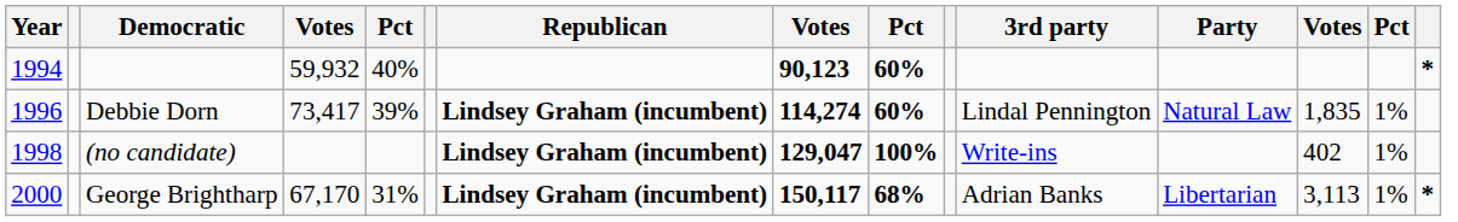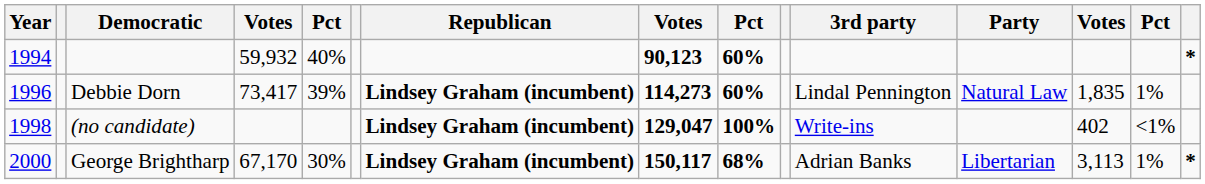Debbie Dorn | column 8: 114,274 -> 114,273
(no candidate) | column 14: 1% -> <1%
George Brightharp | column 5: 31% -> 30%
